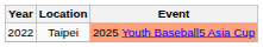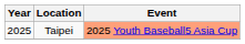Taipei | Year: 2022 -> 2025
